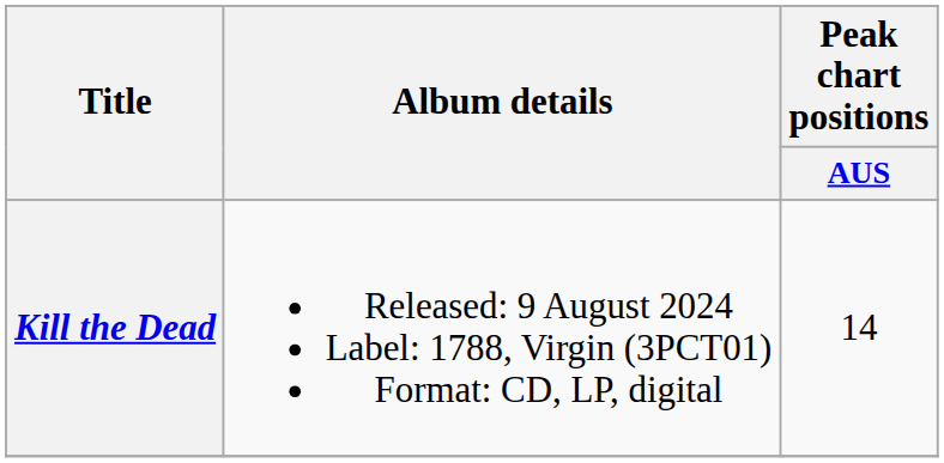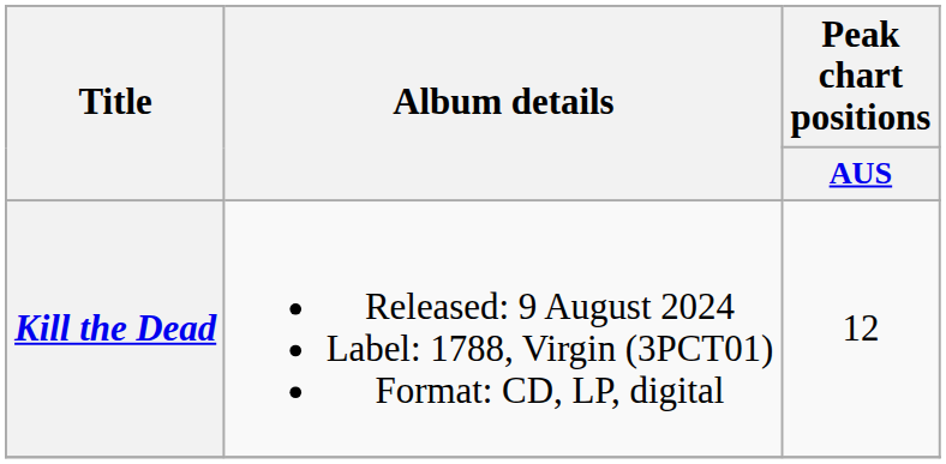Kill the Dead | Peak chart positions / AUS: 14 -> 12
